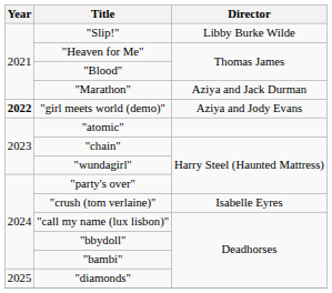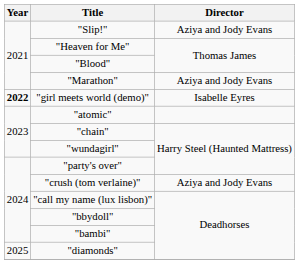"Slip!" | Director: Libby Burke Wilde -> Aziya and Jody Evans
"Marathon" | Director: Aziya and Jack Durman -> Aziya and Jody Evans
"girl meets world (demo)" | Director: Aziya and Jody Evans -> Isabelle Eyres
"crush (tom verlaine)" | Director: Isabelle Eyres -> Aziya and Jody Evans
